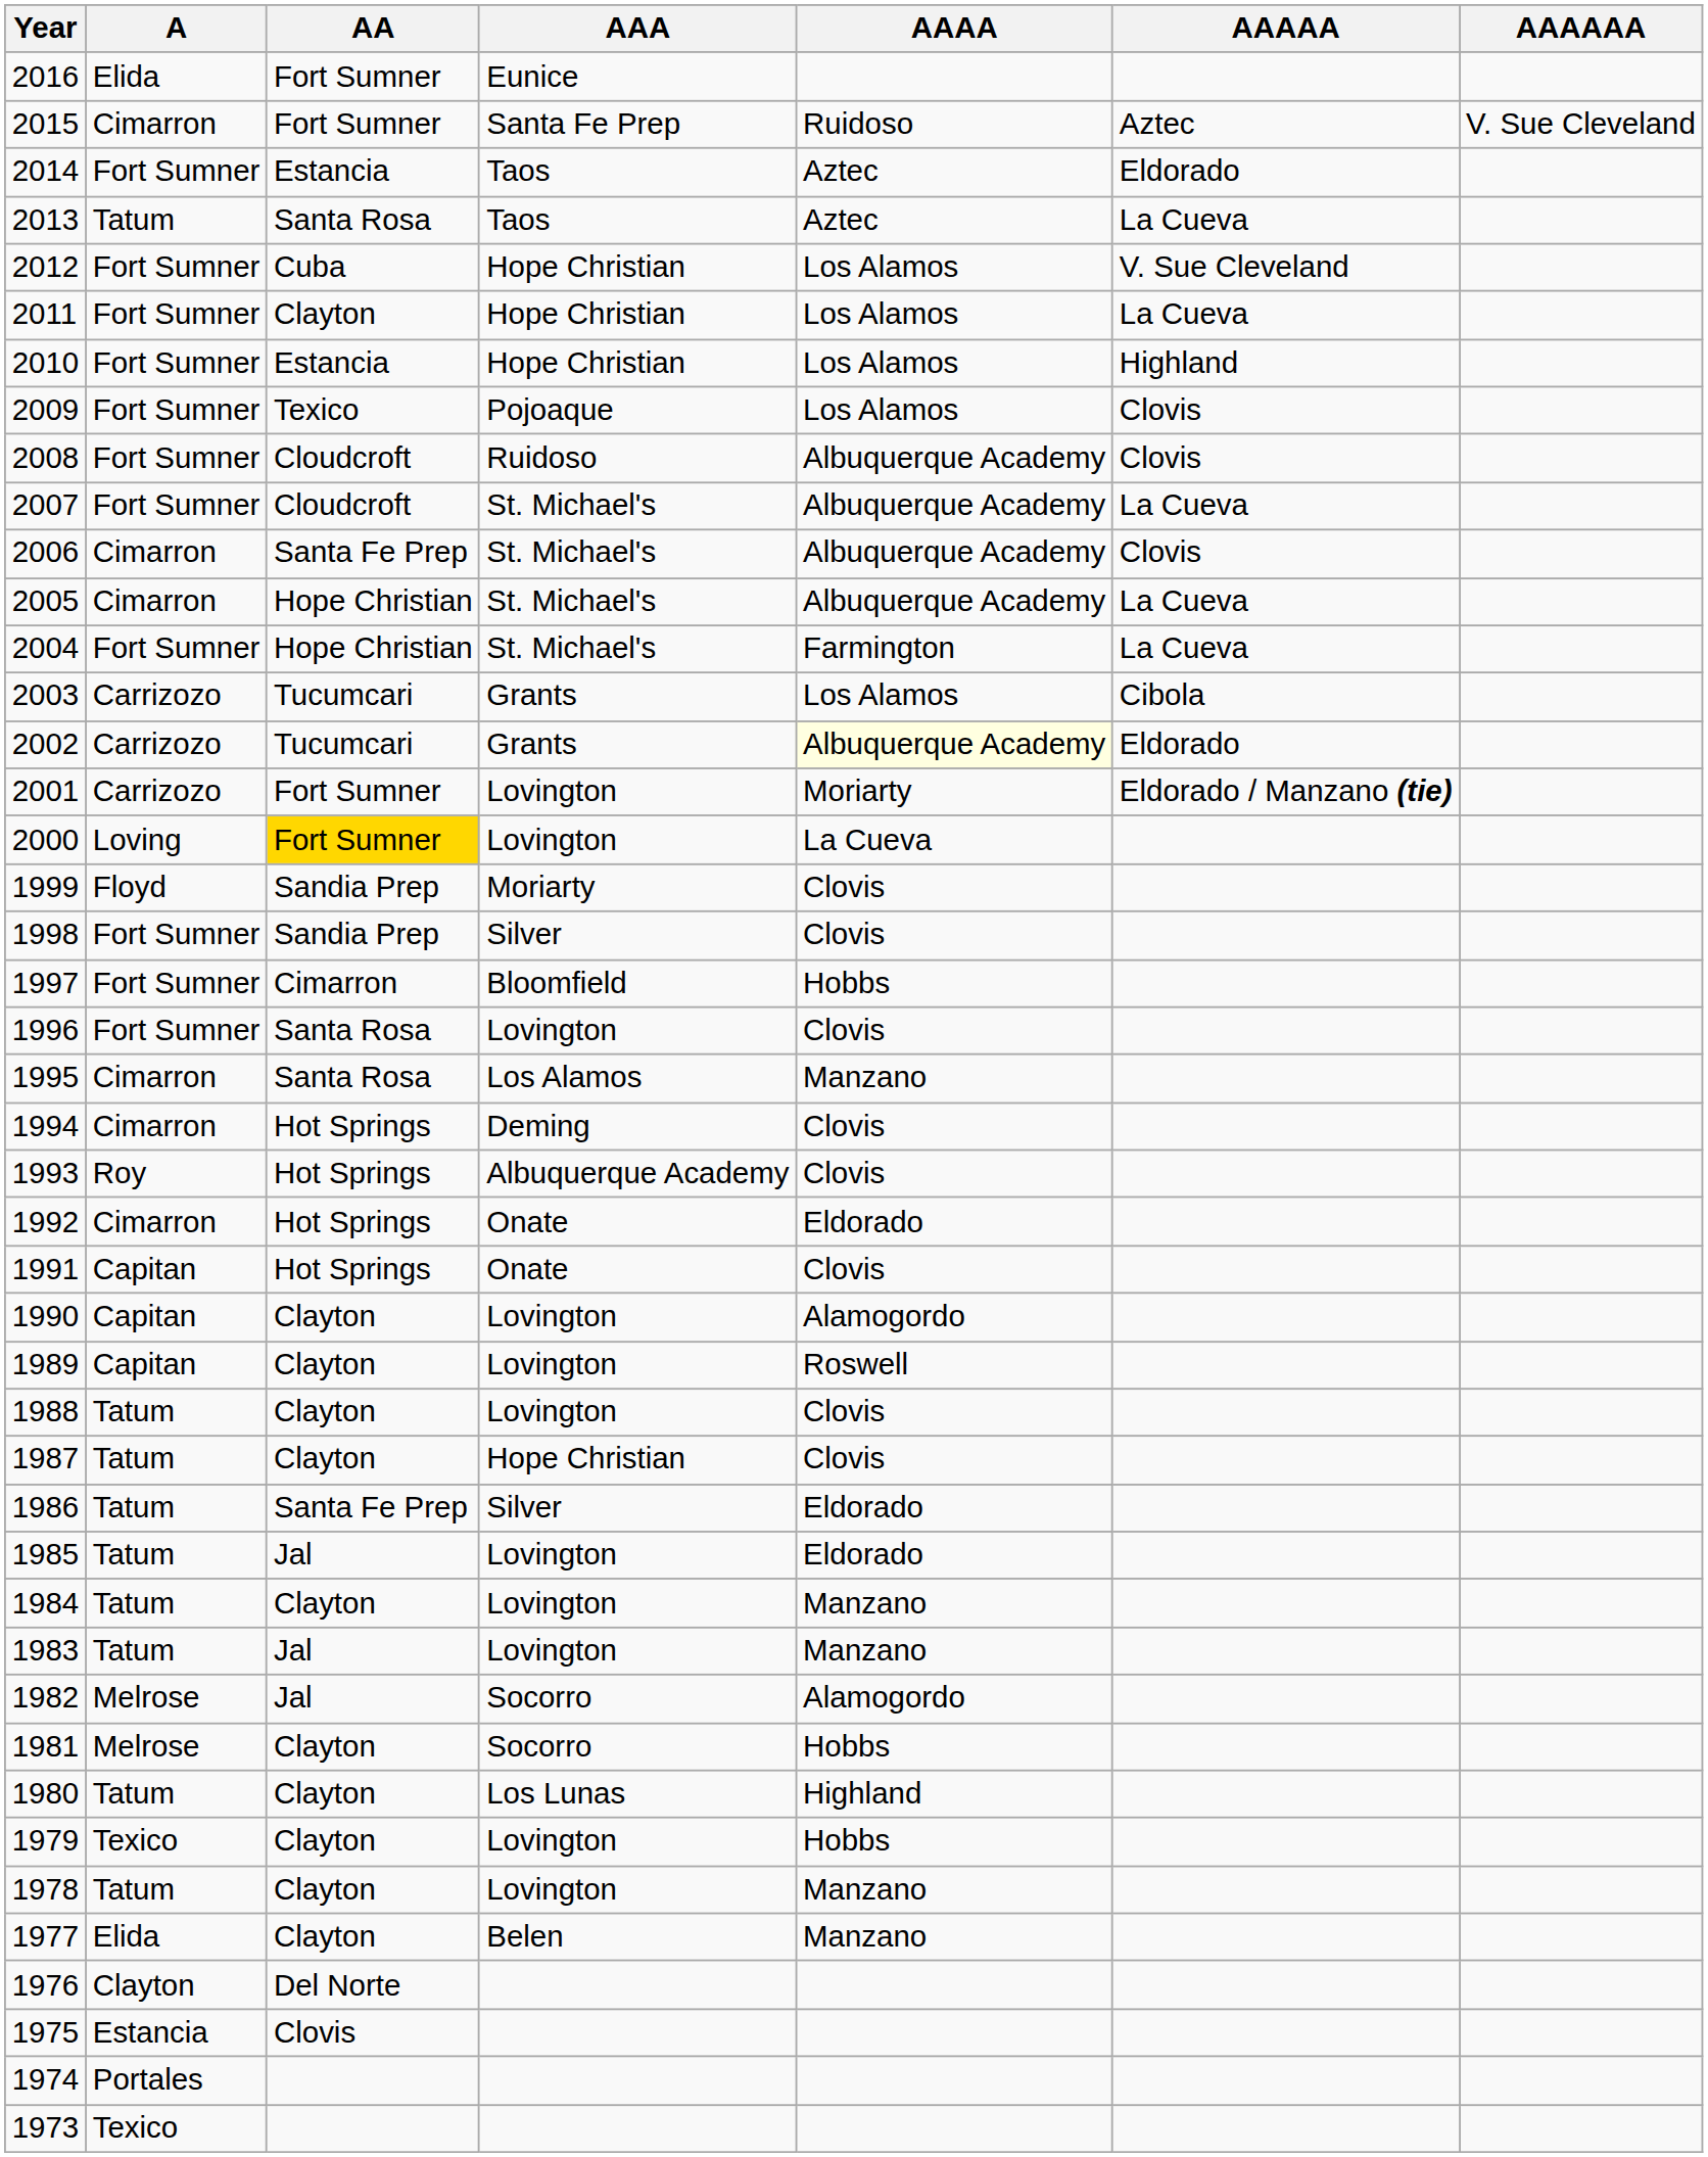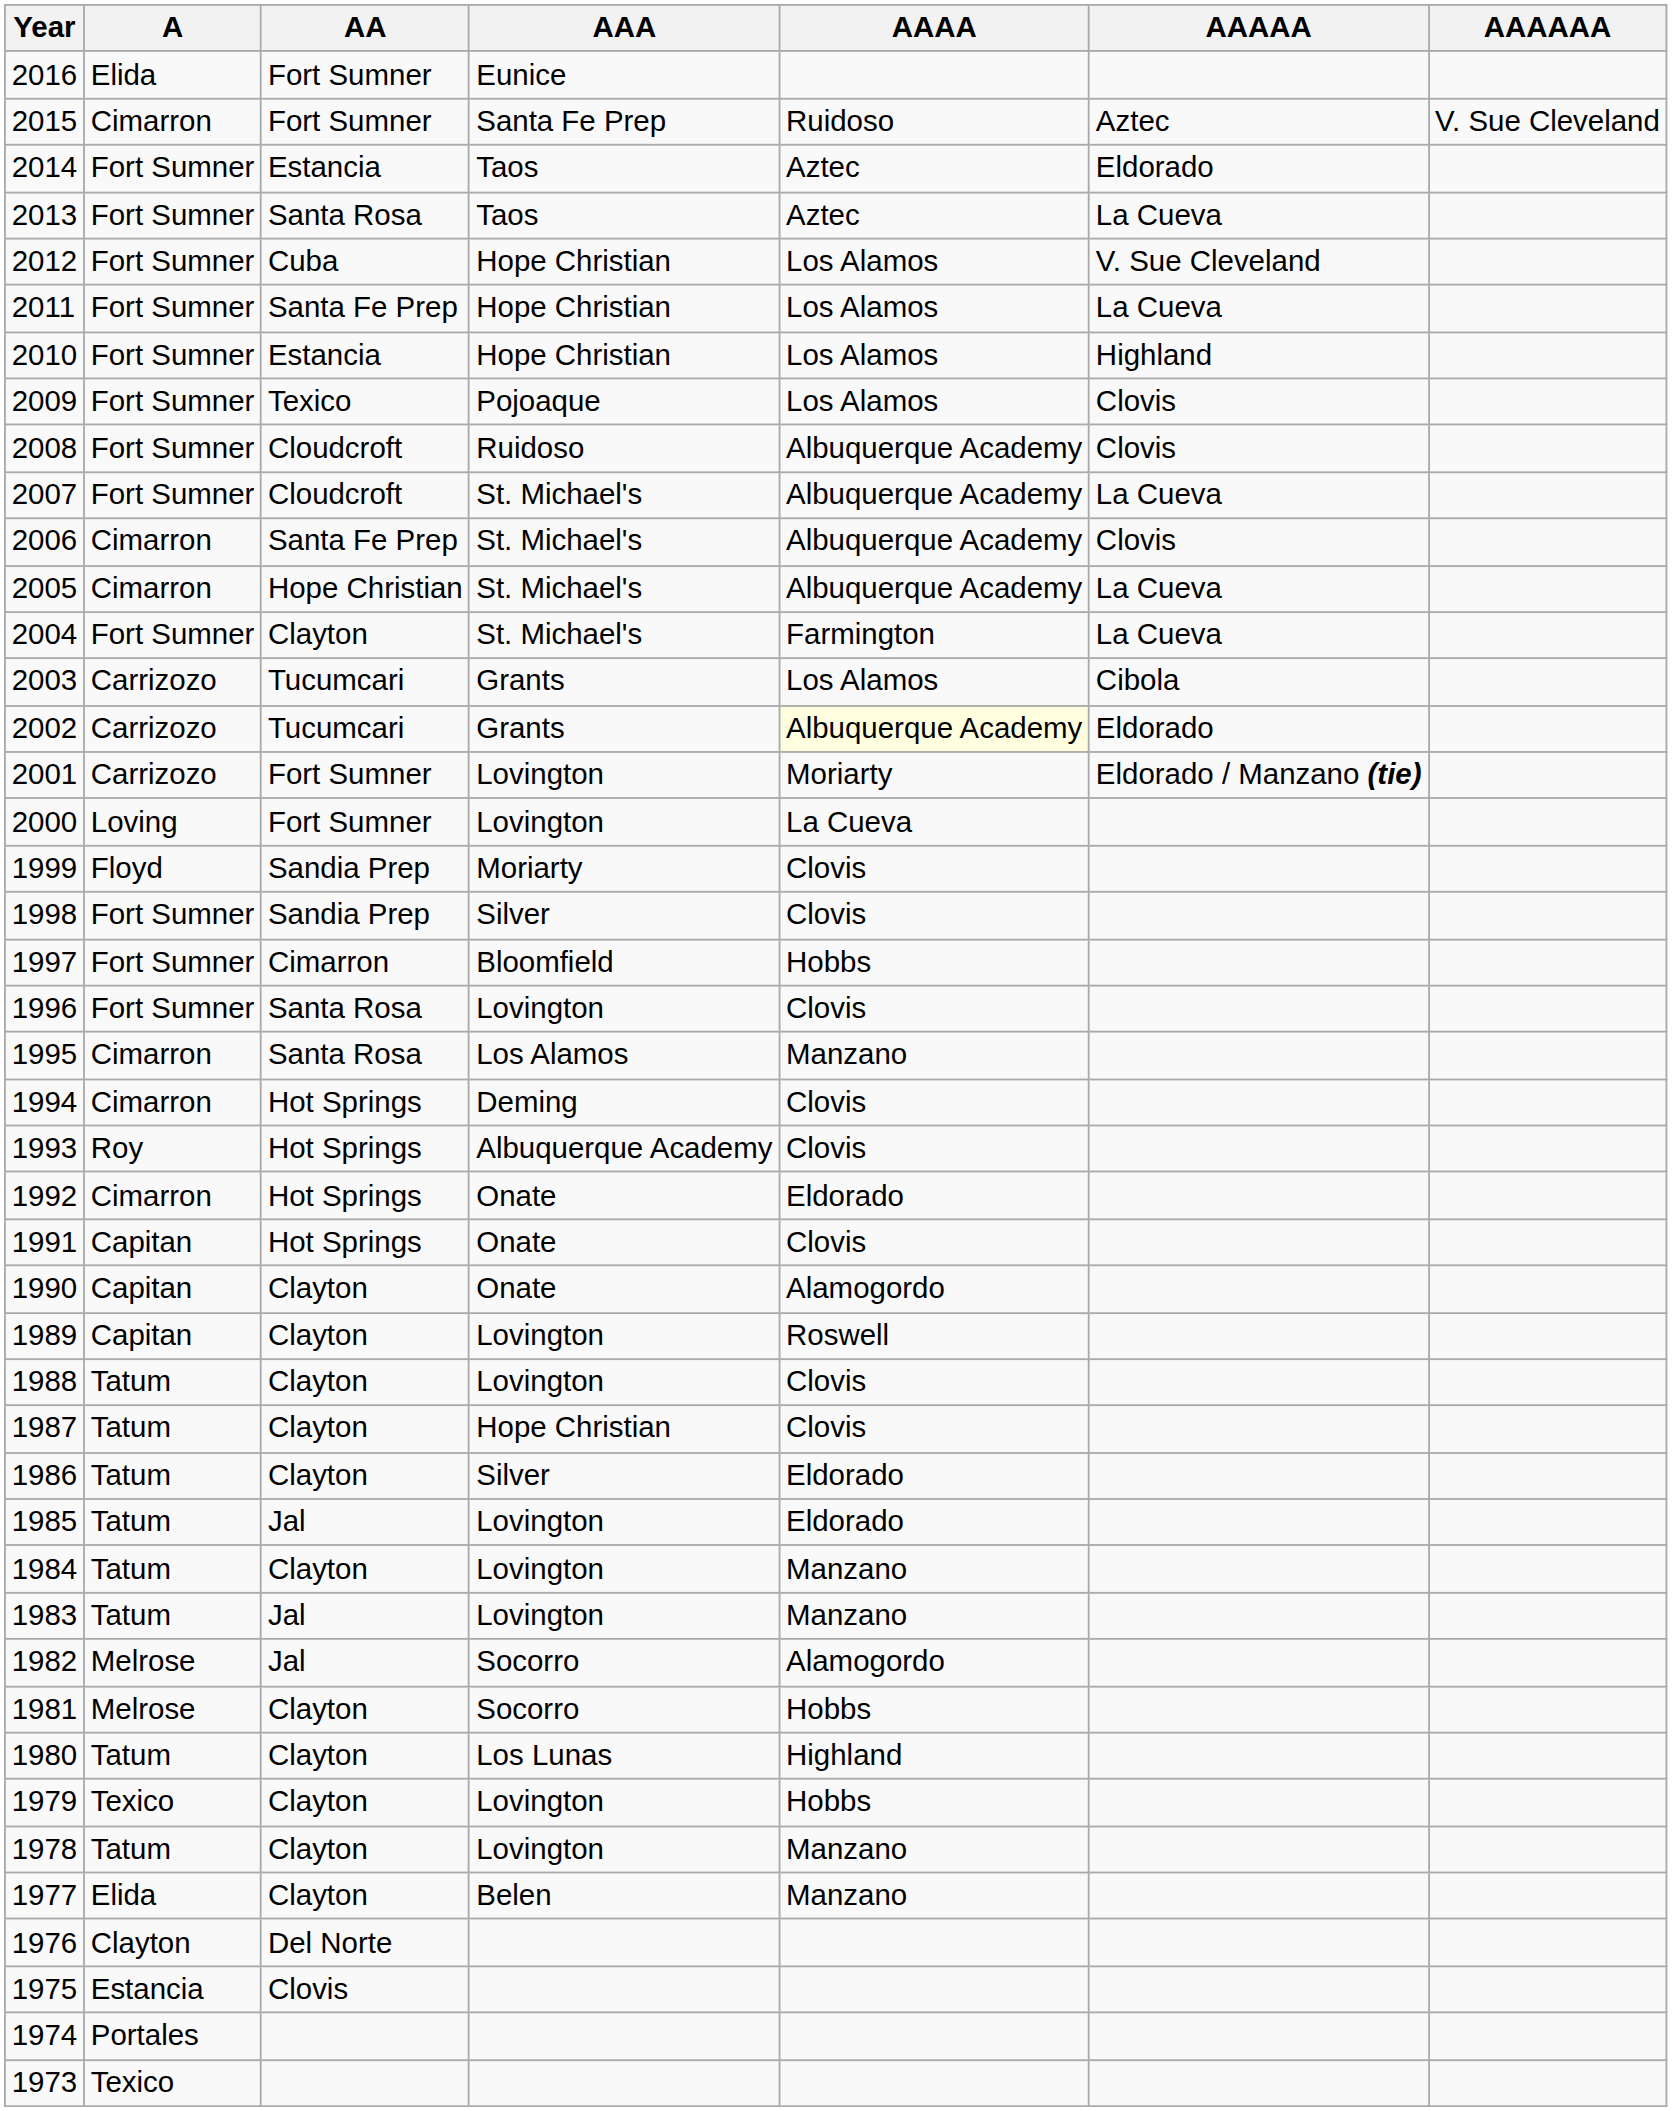2013 | A: Tatum -> Fort Sumner
2011 | AA: Clayton -> Santa Fe Prep
2004 | AA: Hope Christian -> Clayton
2000 | AA: gold background -> no background
1990 | AAA: Lovington -> Onate
1986 | AA: Santa Fe Prep -> Clayton
